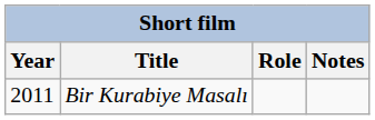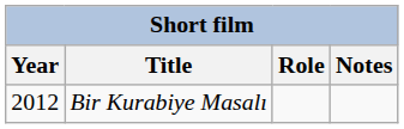Bir Kurabiye Masalı | Year: 2011 -> 2012
